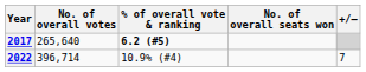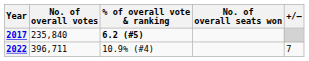2017 | No. of overall votes: 265,640 -> 235,840
2022 | No. of overall votes: 396,714 -> 396,711
